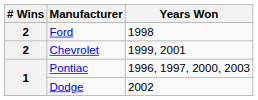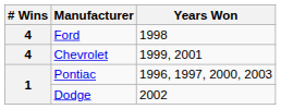Ford | # Wins: 2 -> 4
Chevrolet | # Wins: 2 -> 4
